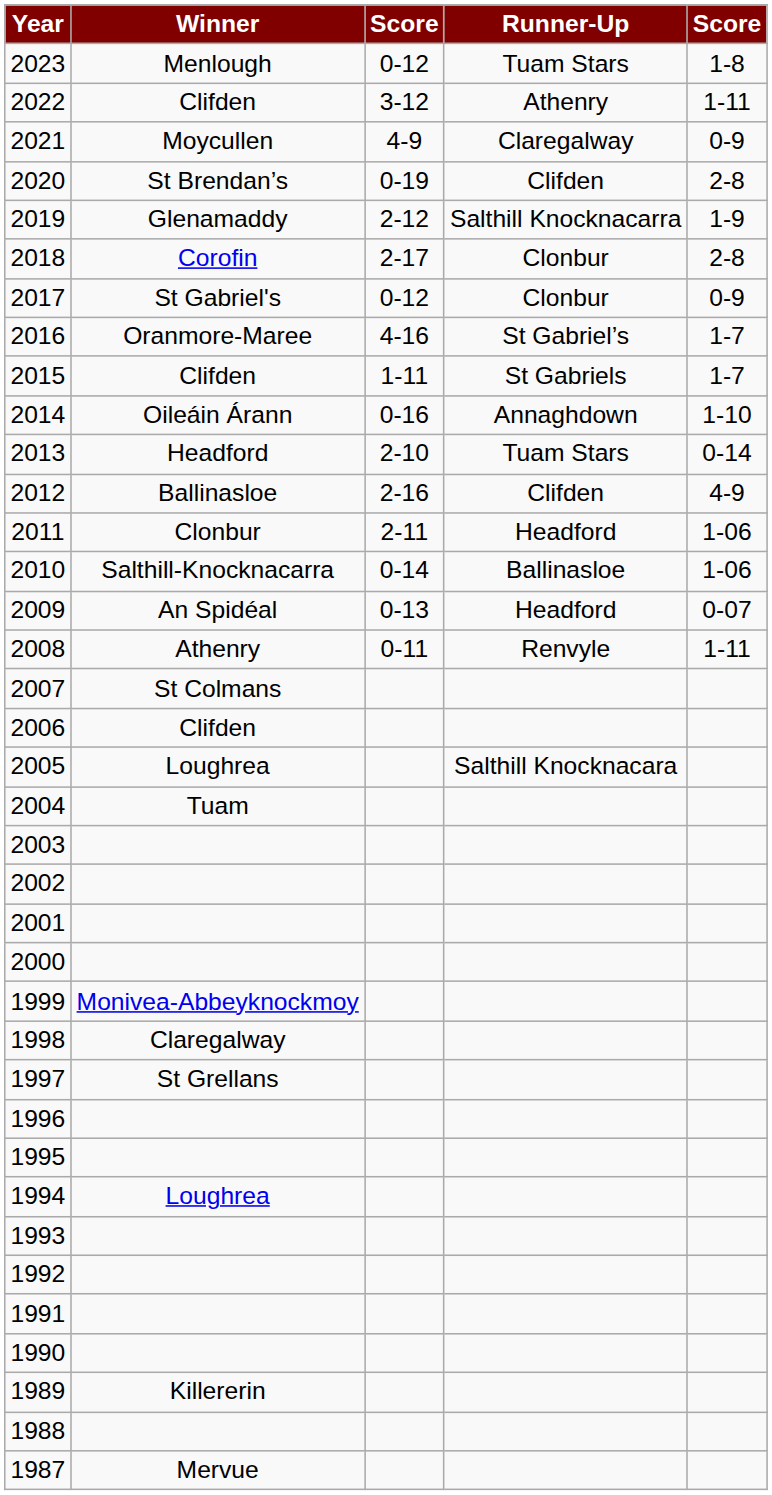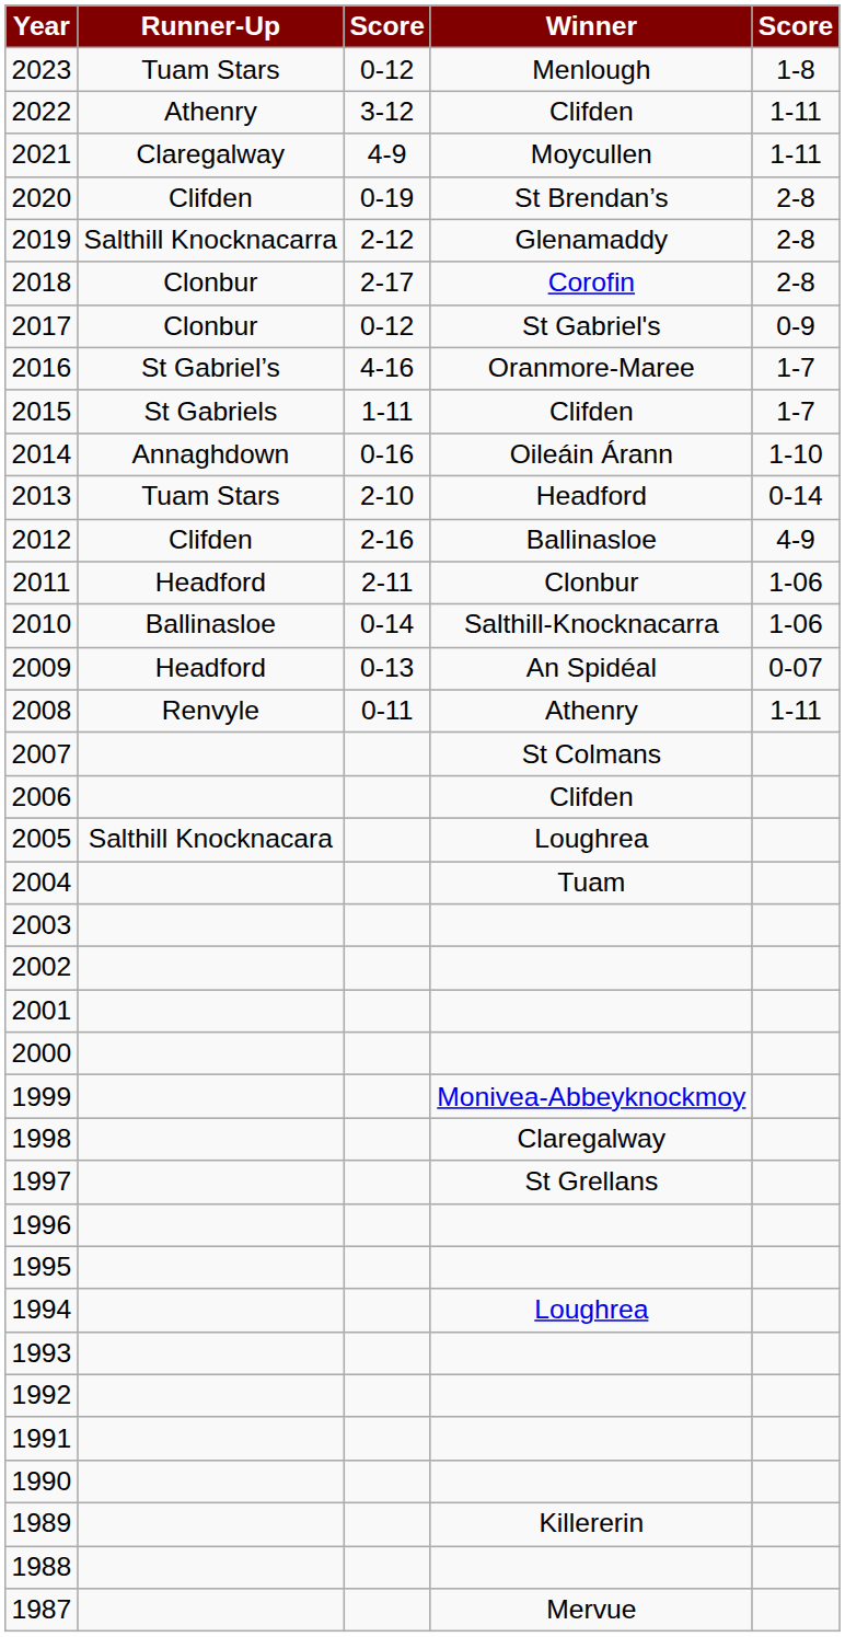columns swapped: Winner <-> Runner-Up
2021 | column 5: 0-9 -> 1-11
2019 | column 5: 1-9 -> 2-8
